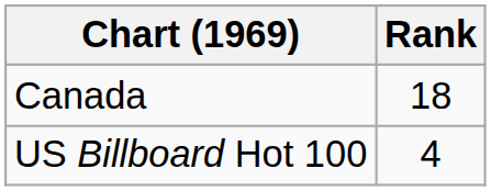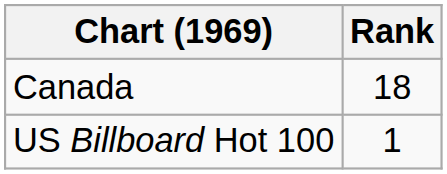US Billboard Hot 100 | Rank: 4 -> 1
